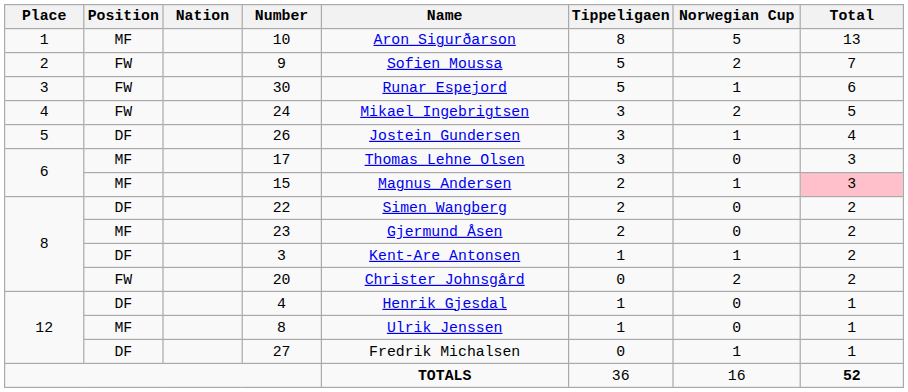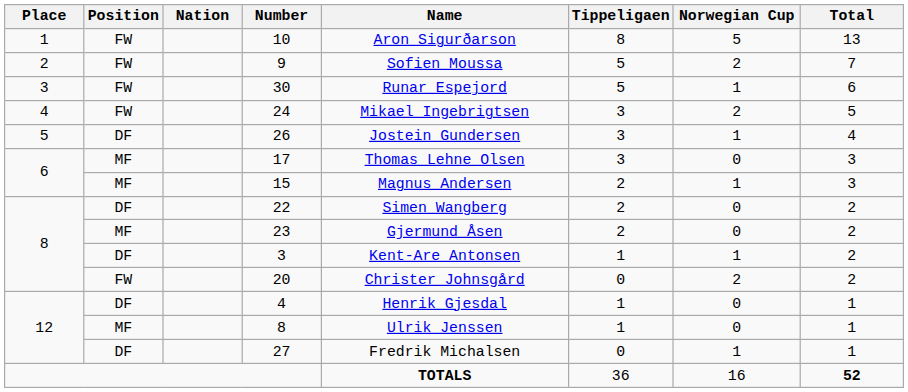10 | Position: MF -> FW
15 | Total: pink background -> no background
